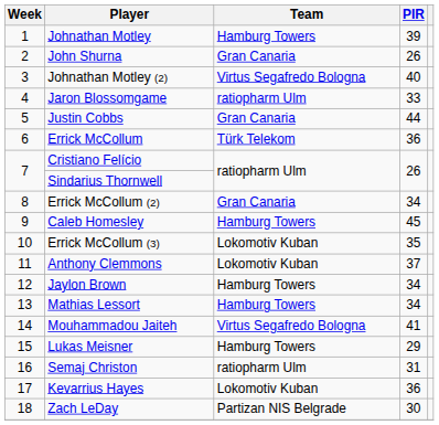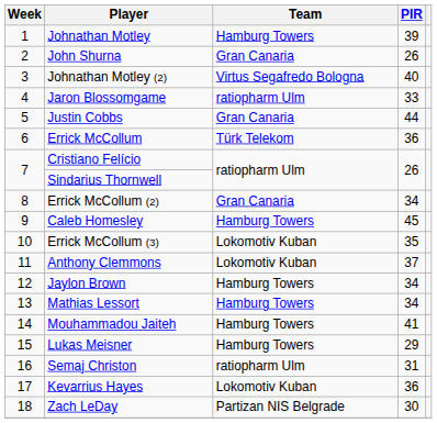Mouhammadou Jaiteh | Team: Virtus Segafredo Bologna -> Hamburg Towers
